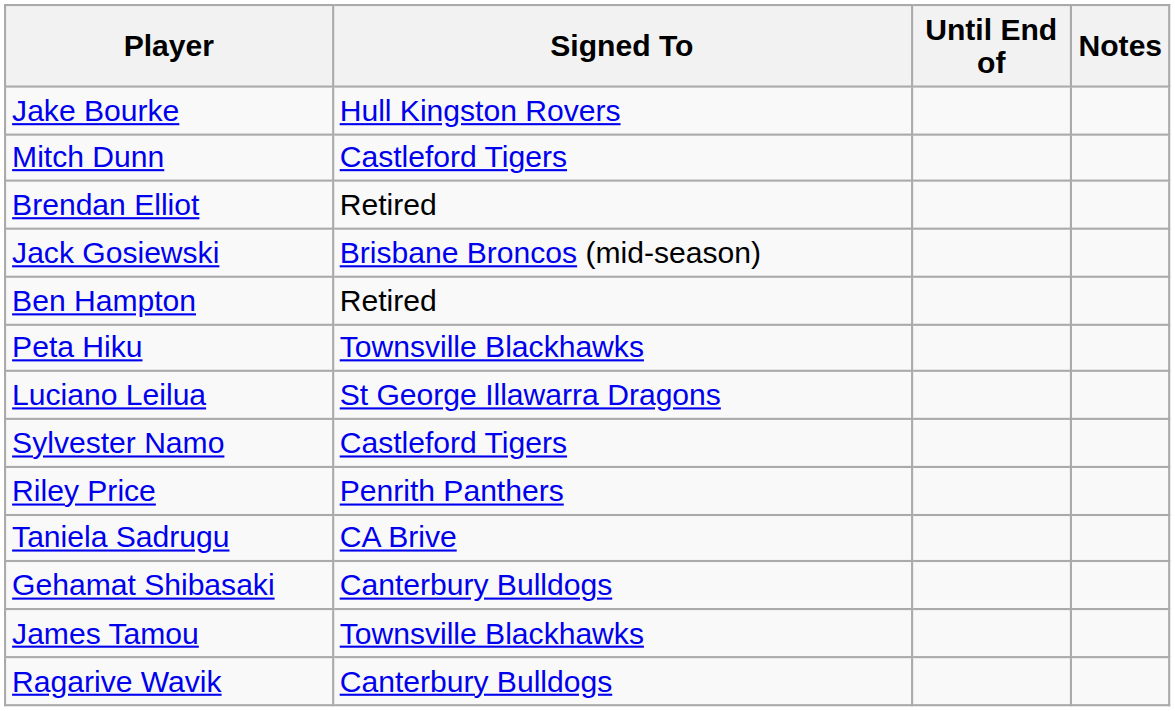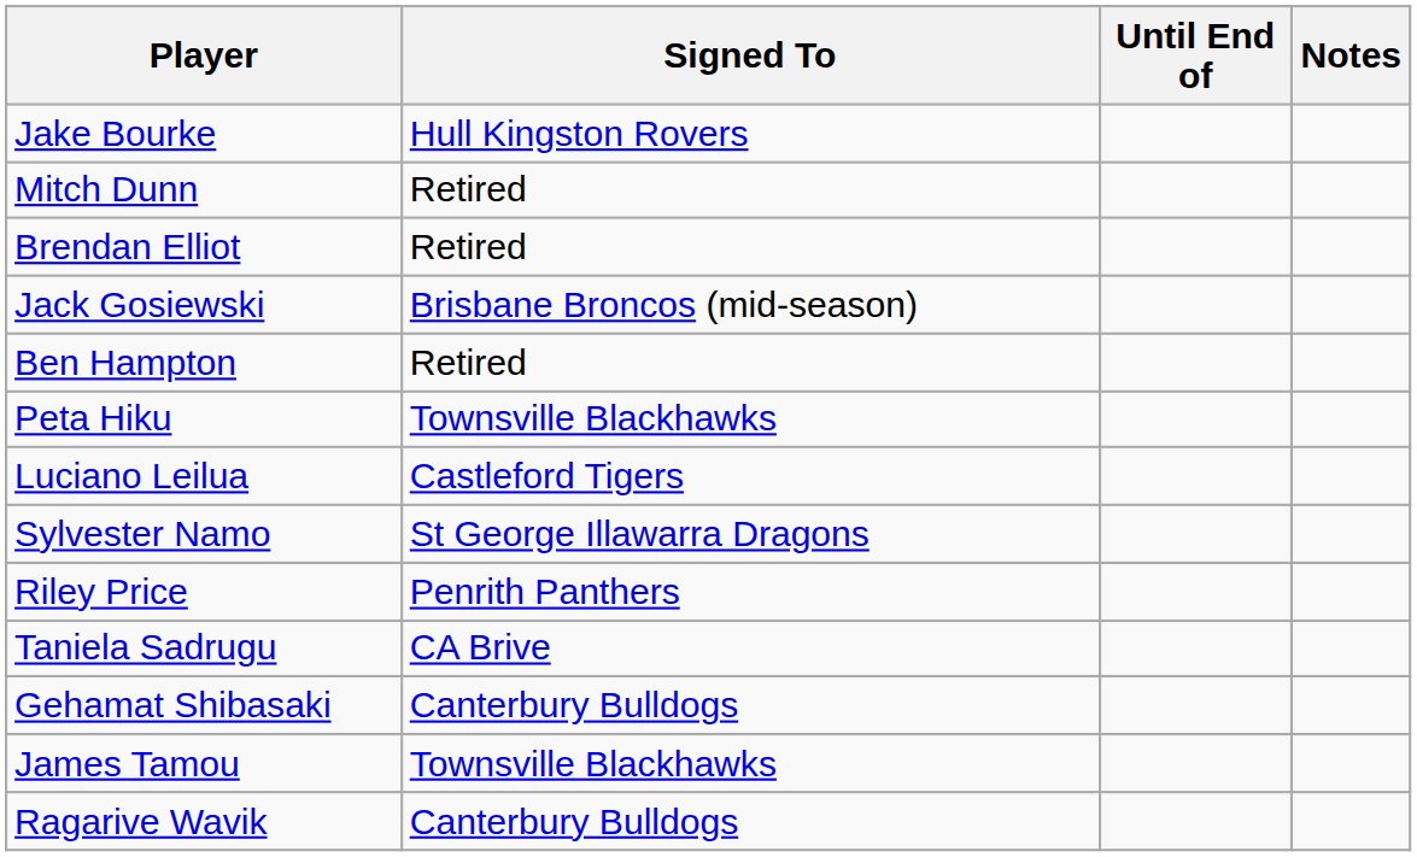Mitch Dunn | Signed To: Castleford Tigers -> Retired
Luciano Leilua | Signed To: St George Illawarra Dragons -> Castleford Tigers
Sylvester Namo | Signed To: Castleford Tigers -> St George Illawarra Dragons
